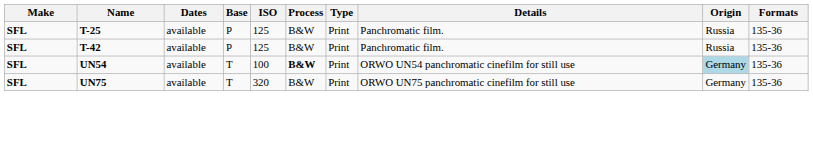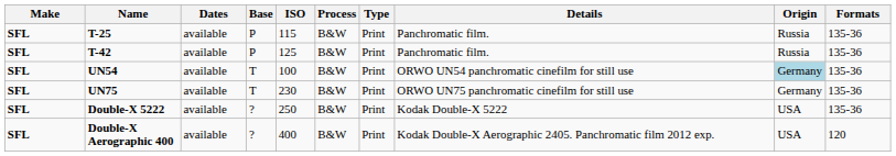T-25 | ISO: 125 -> 115
UN54 | Process: bold -> normal
UN75 | ISO: 320 -> 230
+ row: SFL | Double-X 5222 | available | ? | 250 | B&W | Print | Kodak Double-X 5222 | USA | 135-36
+ row: SFL | Double-X Aerographic 400 | available | ? | 400 | B&W | Print | Kodak Double-X Aerographic 2405. Panchromatic film 2012 exp. | USA | 120
